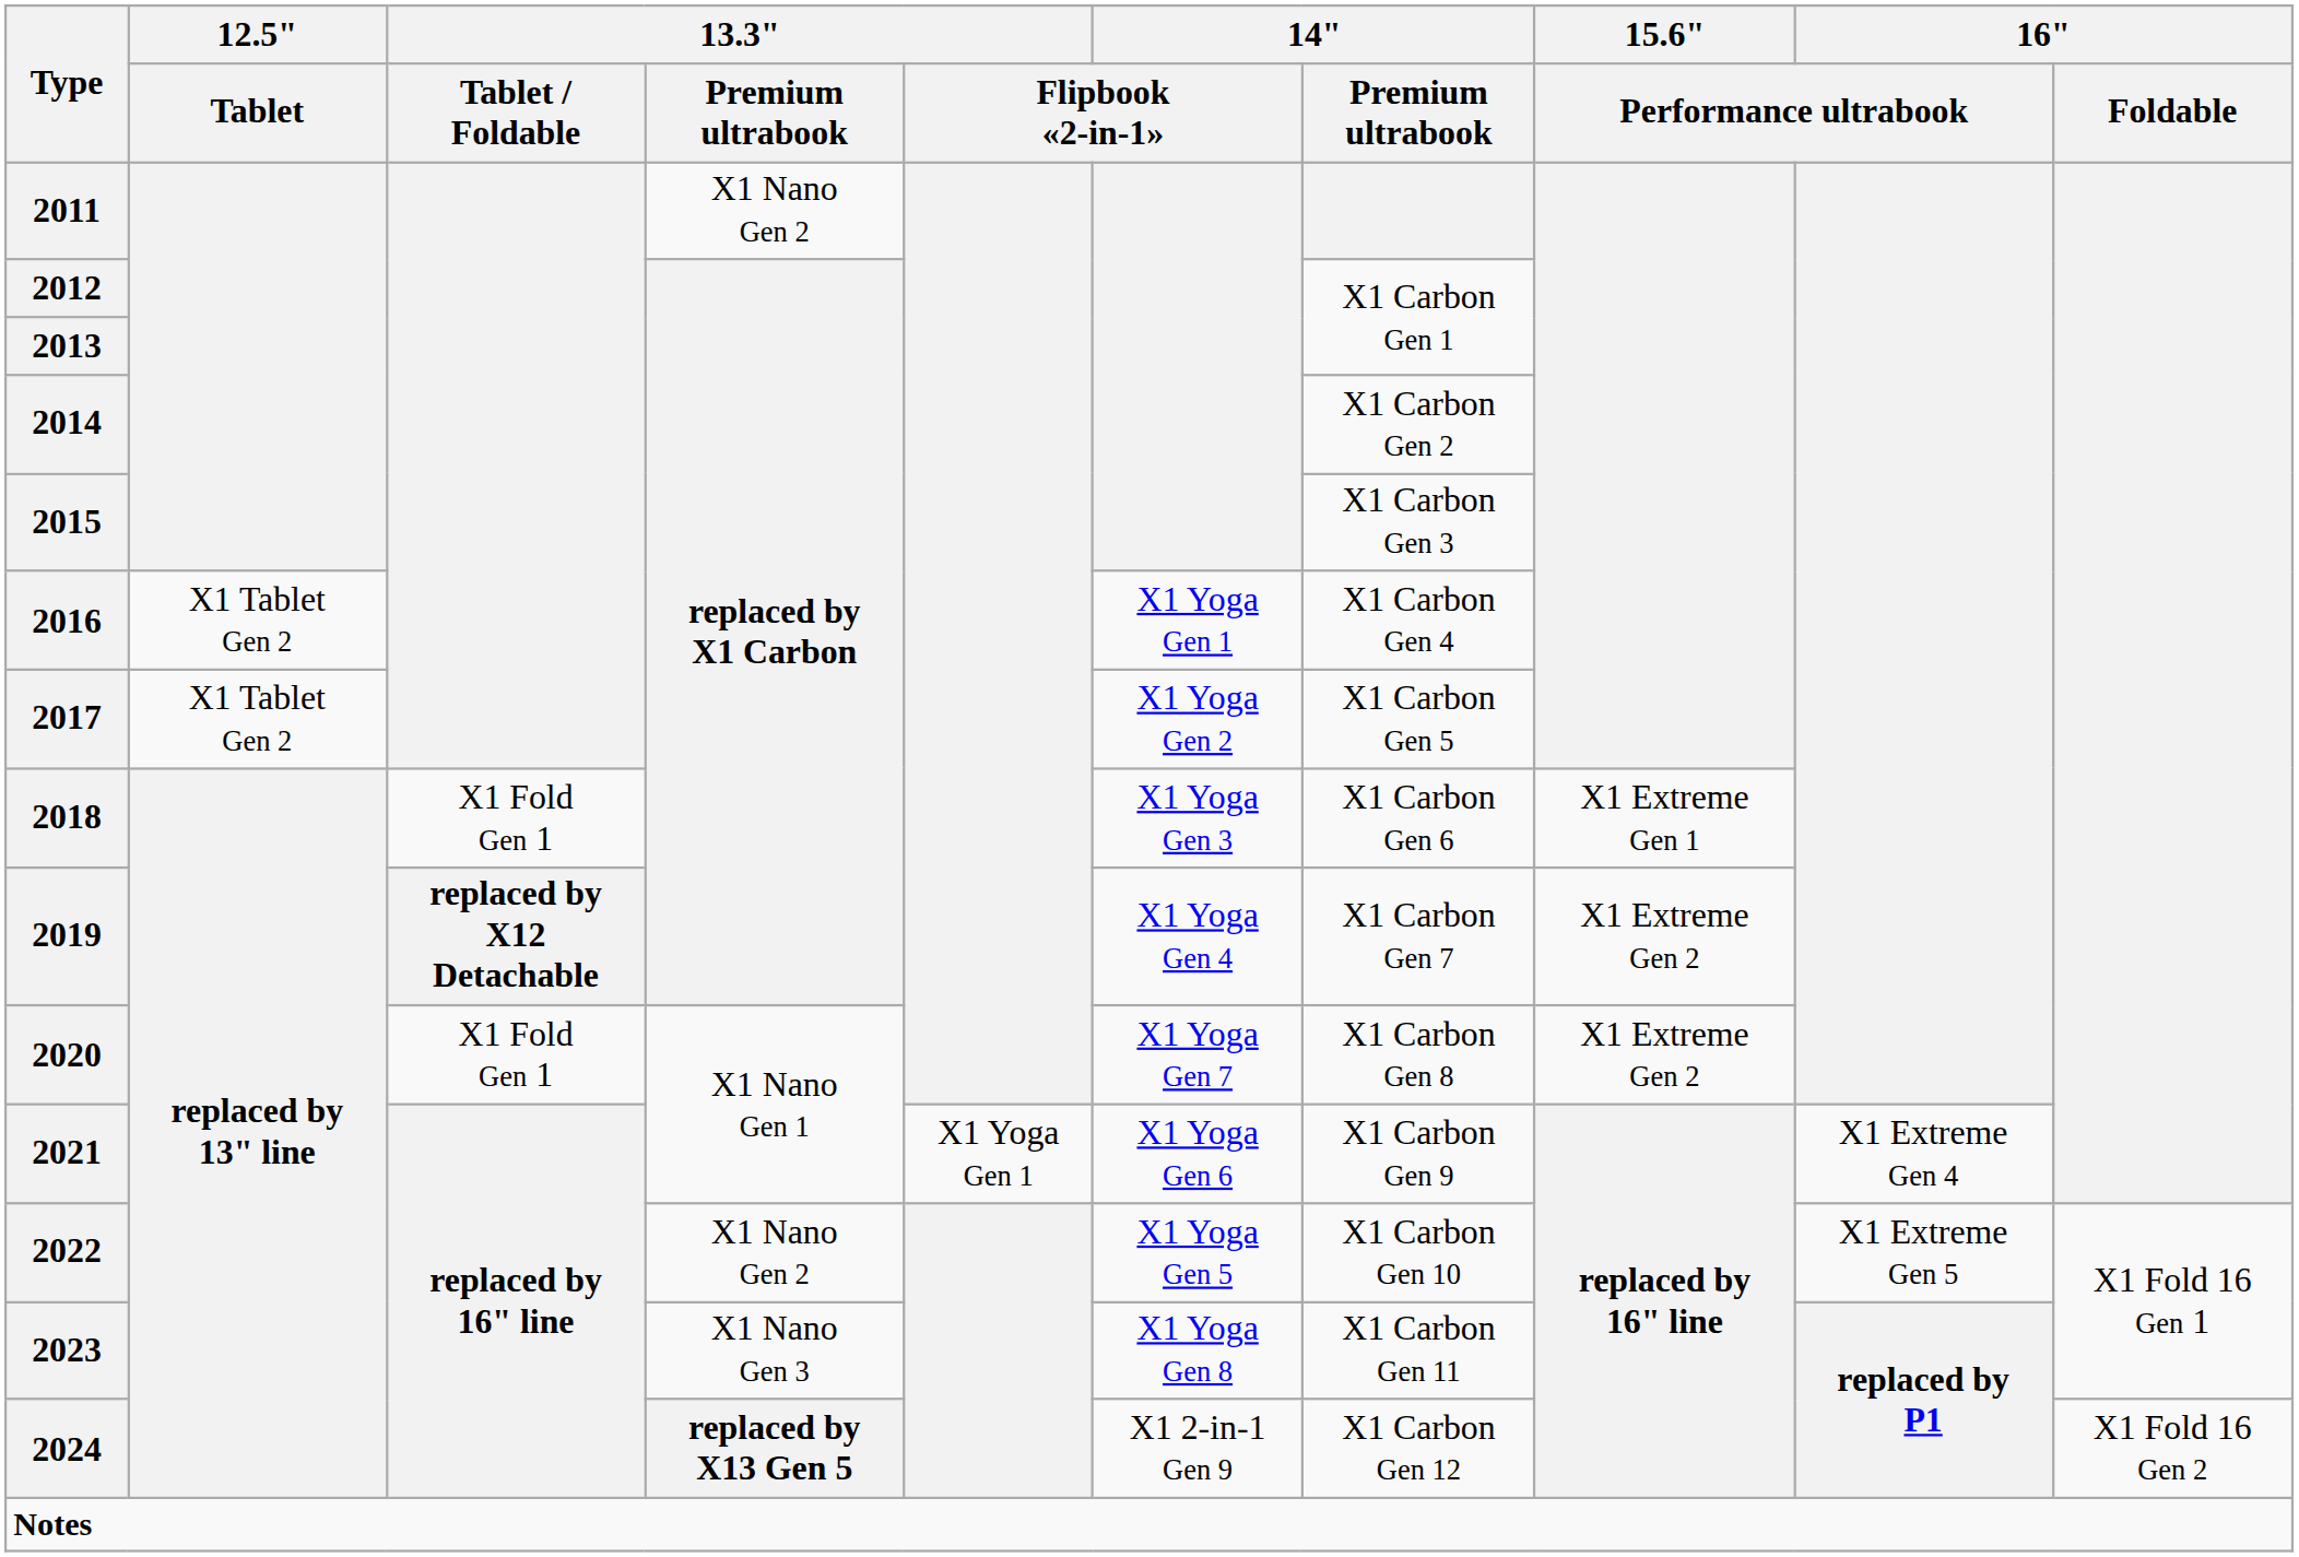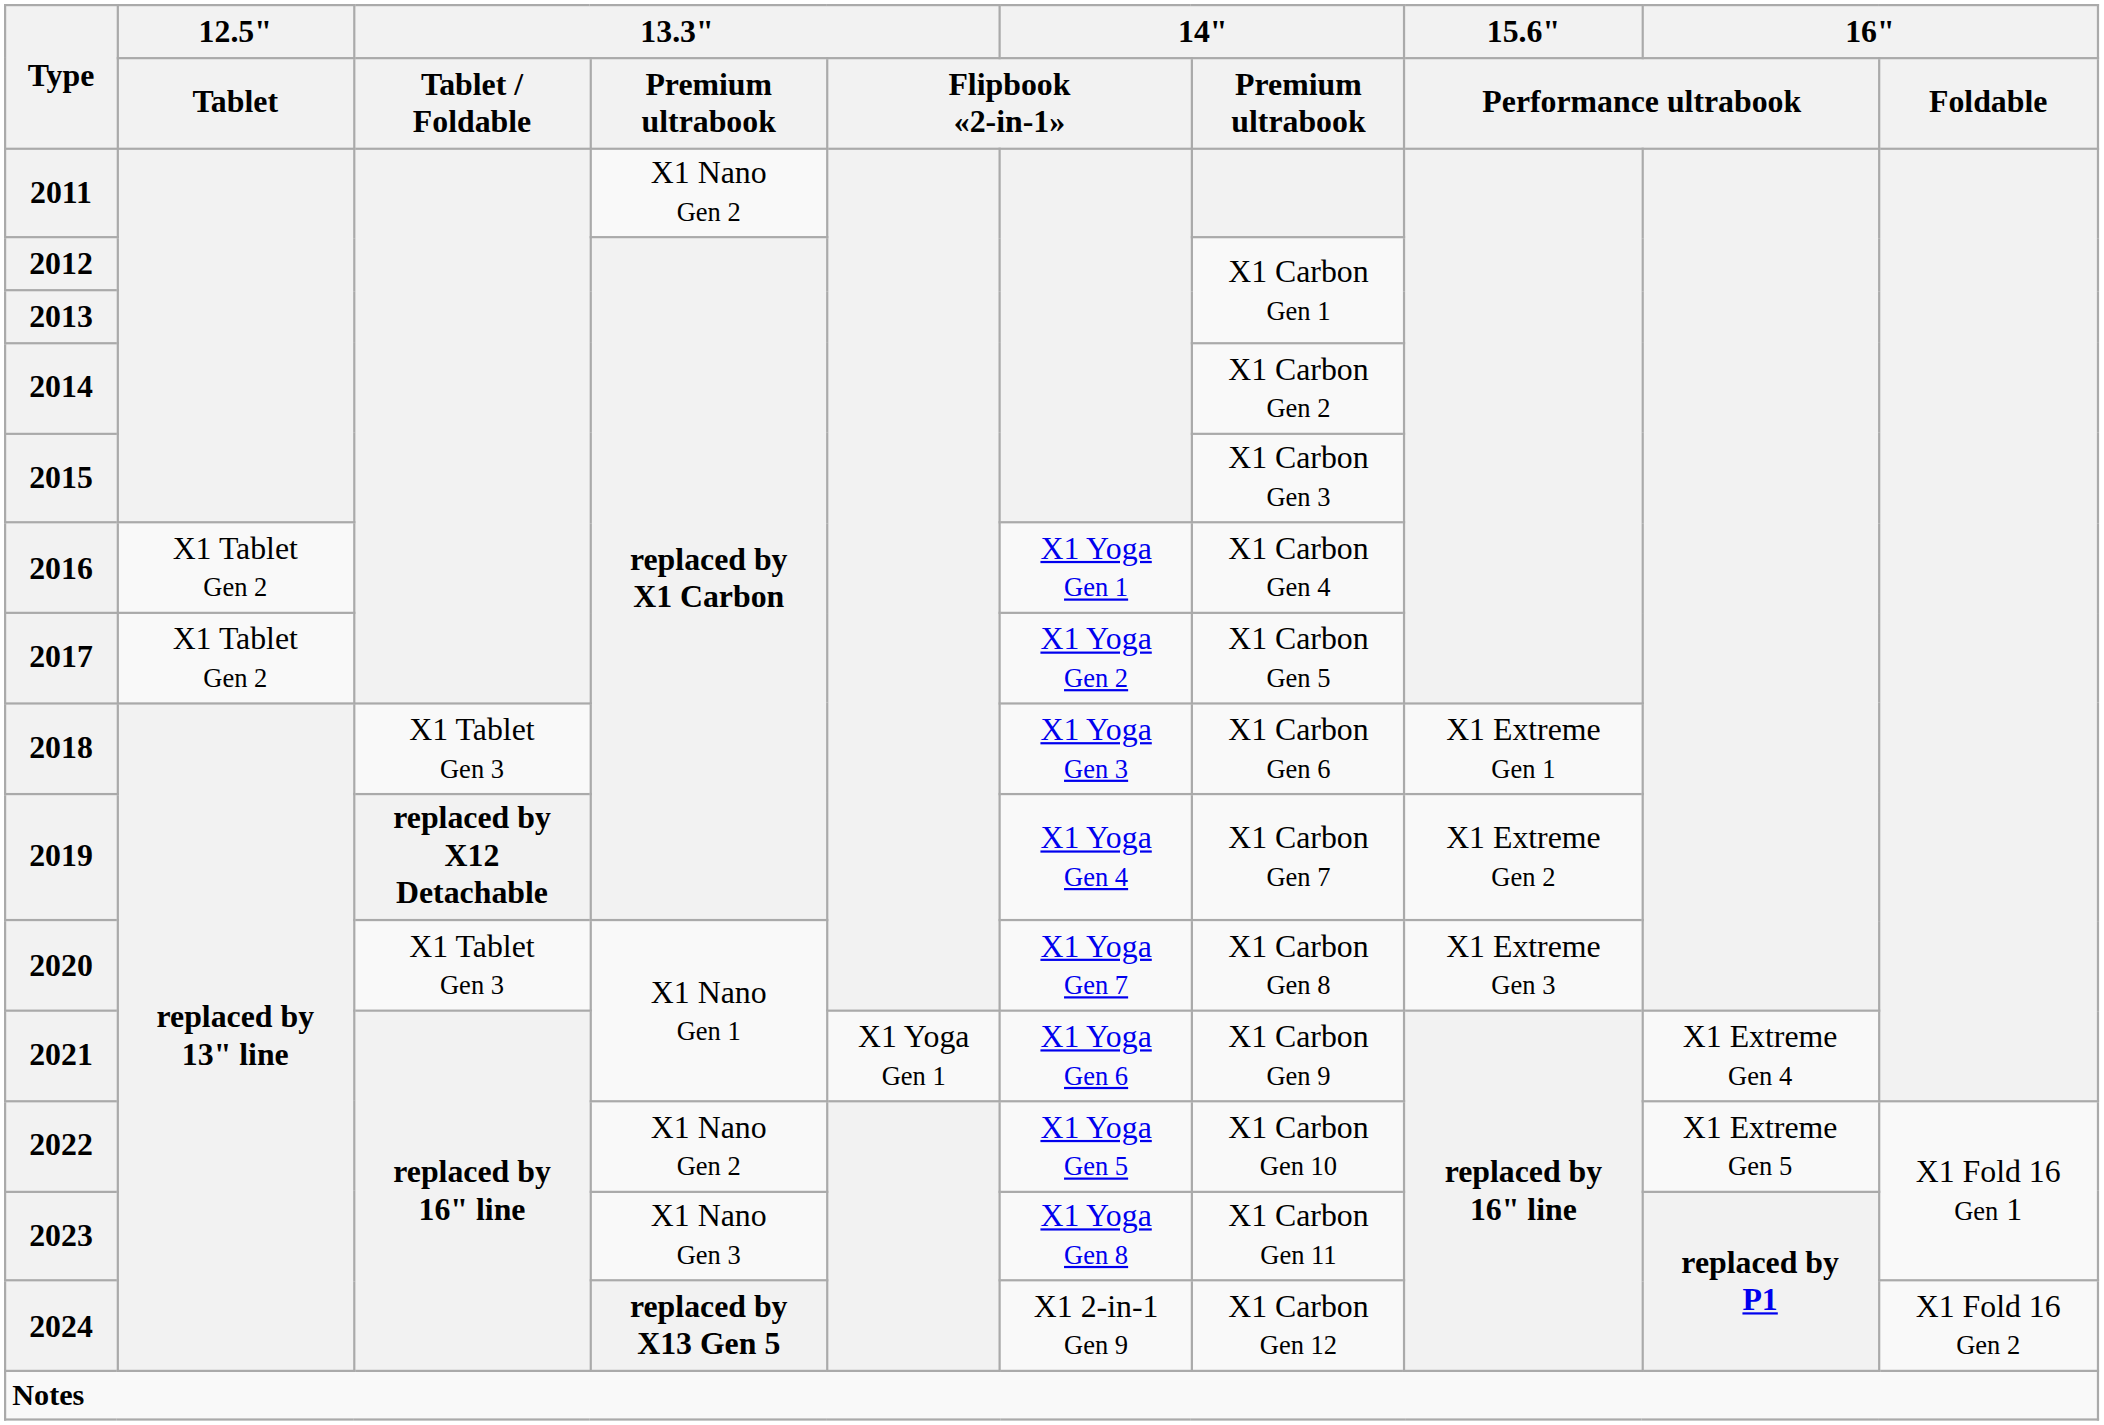2018 | 13.3" / Tablet / Foldable: X1 Fold Gen 1 -> X1 Tablet Gen 3
2020 | 13.3" / Tablet / Foldable: X1 Fold Gen 1 -> X1 Tablet Gen 3
2020 | 15.6" / Performance ultrabook: X1 Extreme Gen 2 -> X1 Extreme Gen 3
